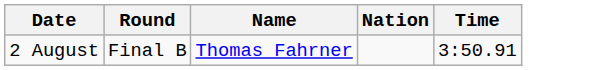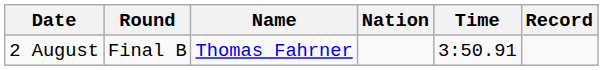+ column: Record
